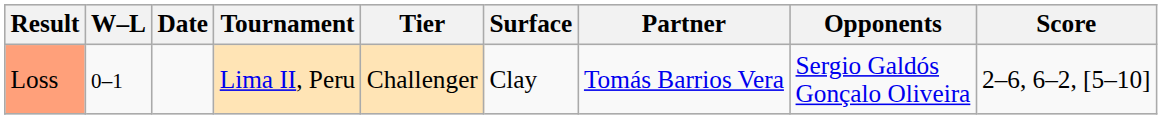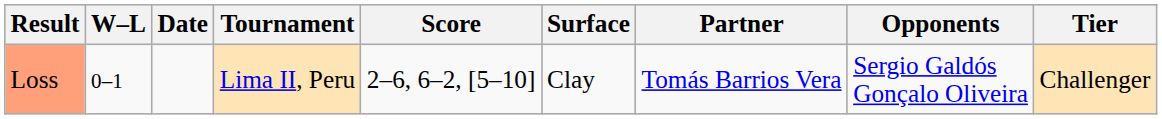columns swapped: Tier <-> Score
